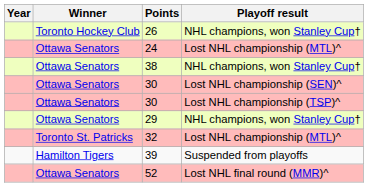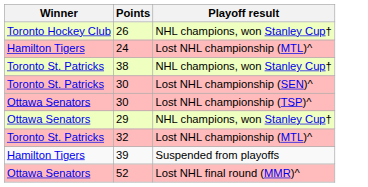- column: Year
24 | Winner: Ottawa Senators -> Hamilton Tigers
38 | Winner: Ottawa Senators -> Toronto St. Patricks
30 / Lost NHL championship (SEN)^ | Winner: Ottawa Senators -> Toronto St. Patricks
